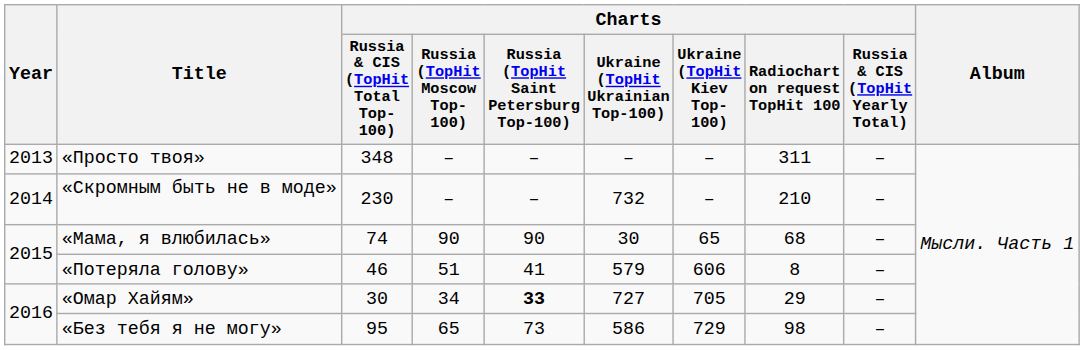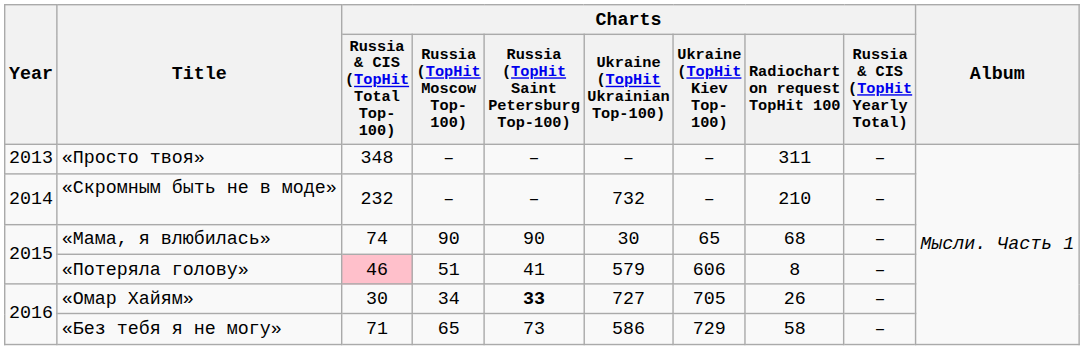«Скромным быть не в моде» | Charts / Russia & CIS (TopHit Total Top-100): 230 -> 232
«Потеряла голову» | Charts / Russia & CIS (TopHit Total Top-100): no background -> pink background
«Омар Хайям» | Charts / Radiochart on request TopHit 100: 29 -> 26
«Без тебя я не могу» | Charts / Russia & CIS (TopHit Total Top-100): 95 -> 71
«Без тебя я не могу» | Charts / Radiochart on request TopHit 100: 98 -> 58
